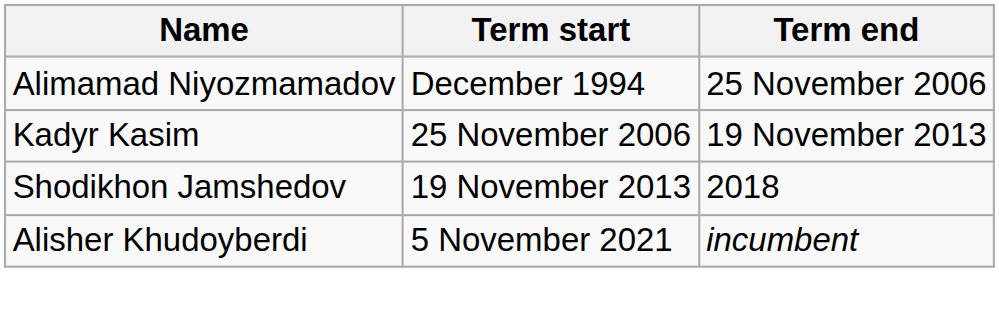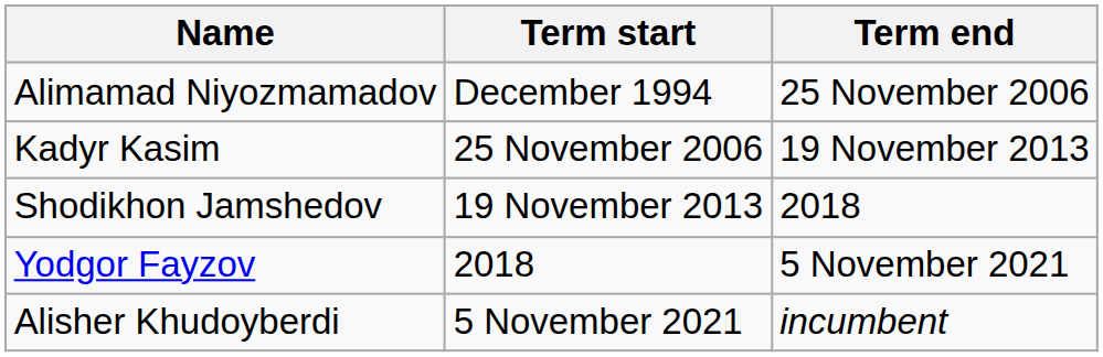+ row: Yodgor Fayzov | 2018 | 5 November 2021
